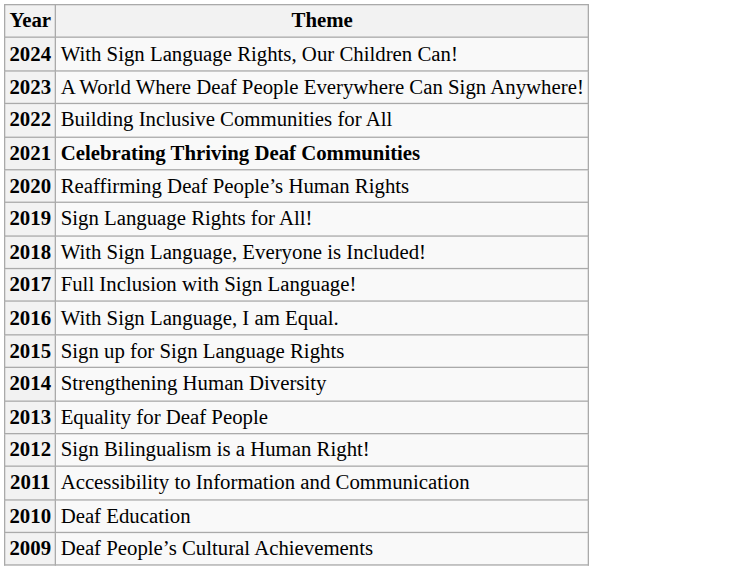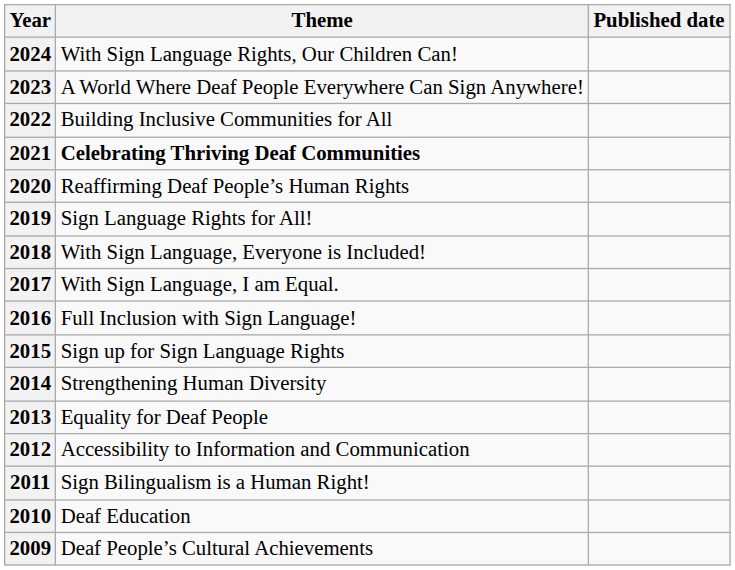+ column: Published date
2017 | Theme: Full Inclusion with Sign Language! -> With Sign Language, I am Equal.
2016 | Theme: With Sign Language, I am Equal. -> Full Inclusion with Sign Language!
2012 | Theme: Sign Bilingualism is a Human Right! -> Accessibility to Information and Communication
2011 | Theme: Accessibility to Information and Communication -> Sign Bilingualism is a Human Right!
